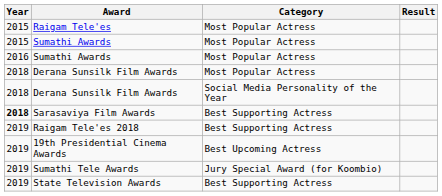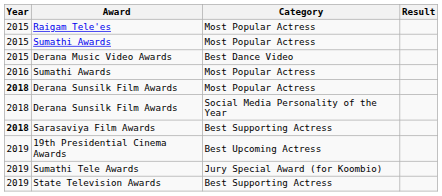+ row: 2015 | Derana Music Video Awards | Best Dance Video
Derana Sunsilk Film Awards / Most Popular Actress | Year: normal -> bold
- row: 2019 | Raigam Tele'es 2018 | Best Supporting Actress
